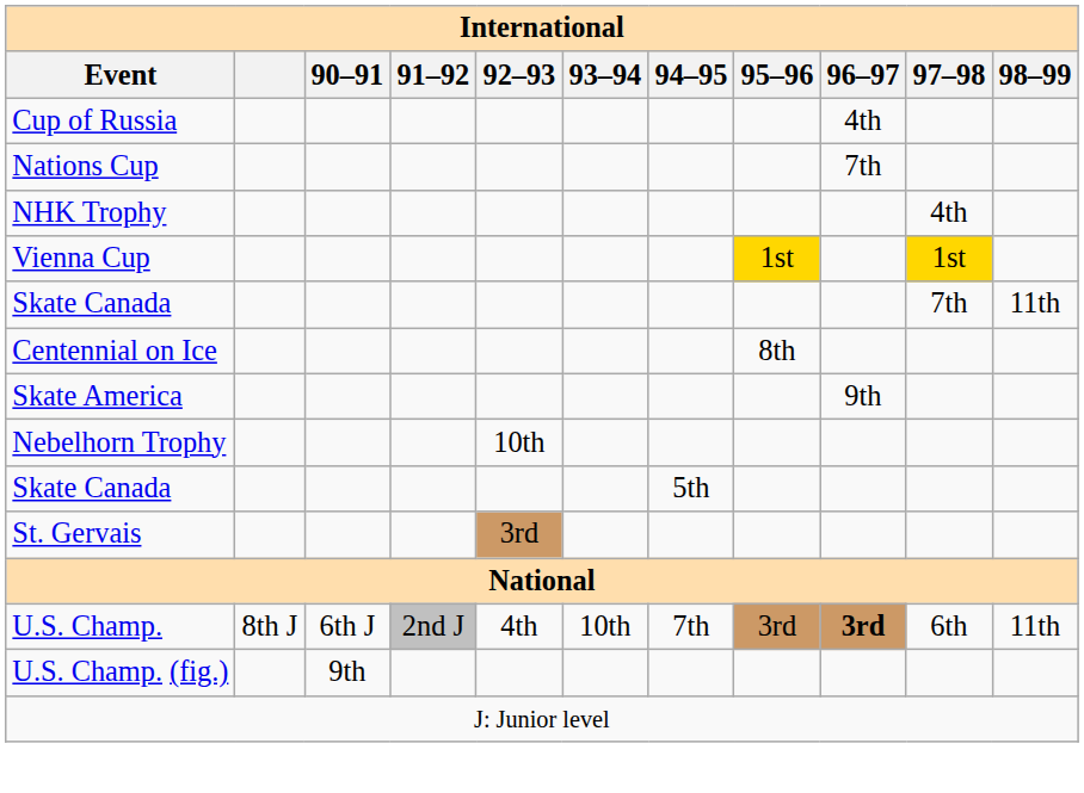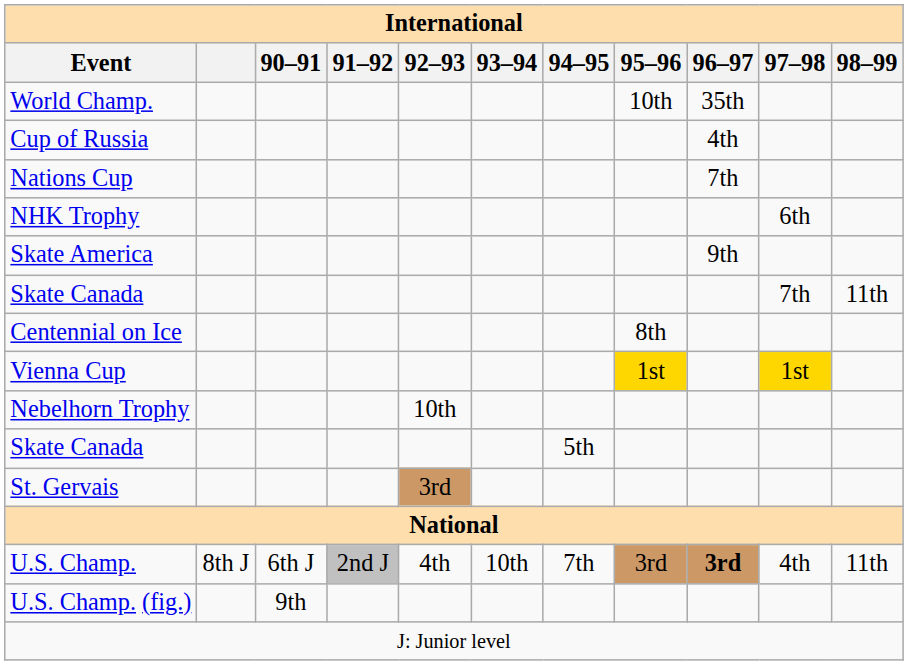+ row: World Champ. | 10th | 35th
NHK Trophy | 97–98: 4th -> 6th
rows swapped: Skate America <-> Vienna Cup
U.S. Champ. | 97–98: 6th -> 4th
